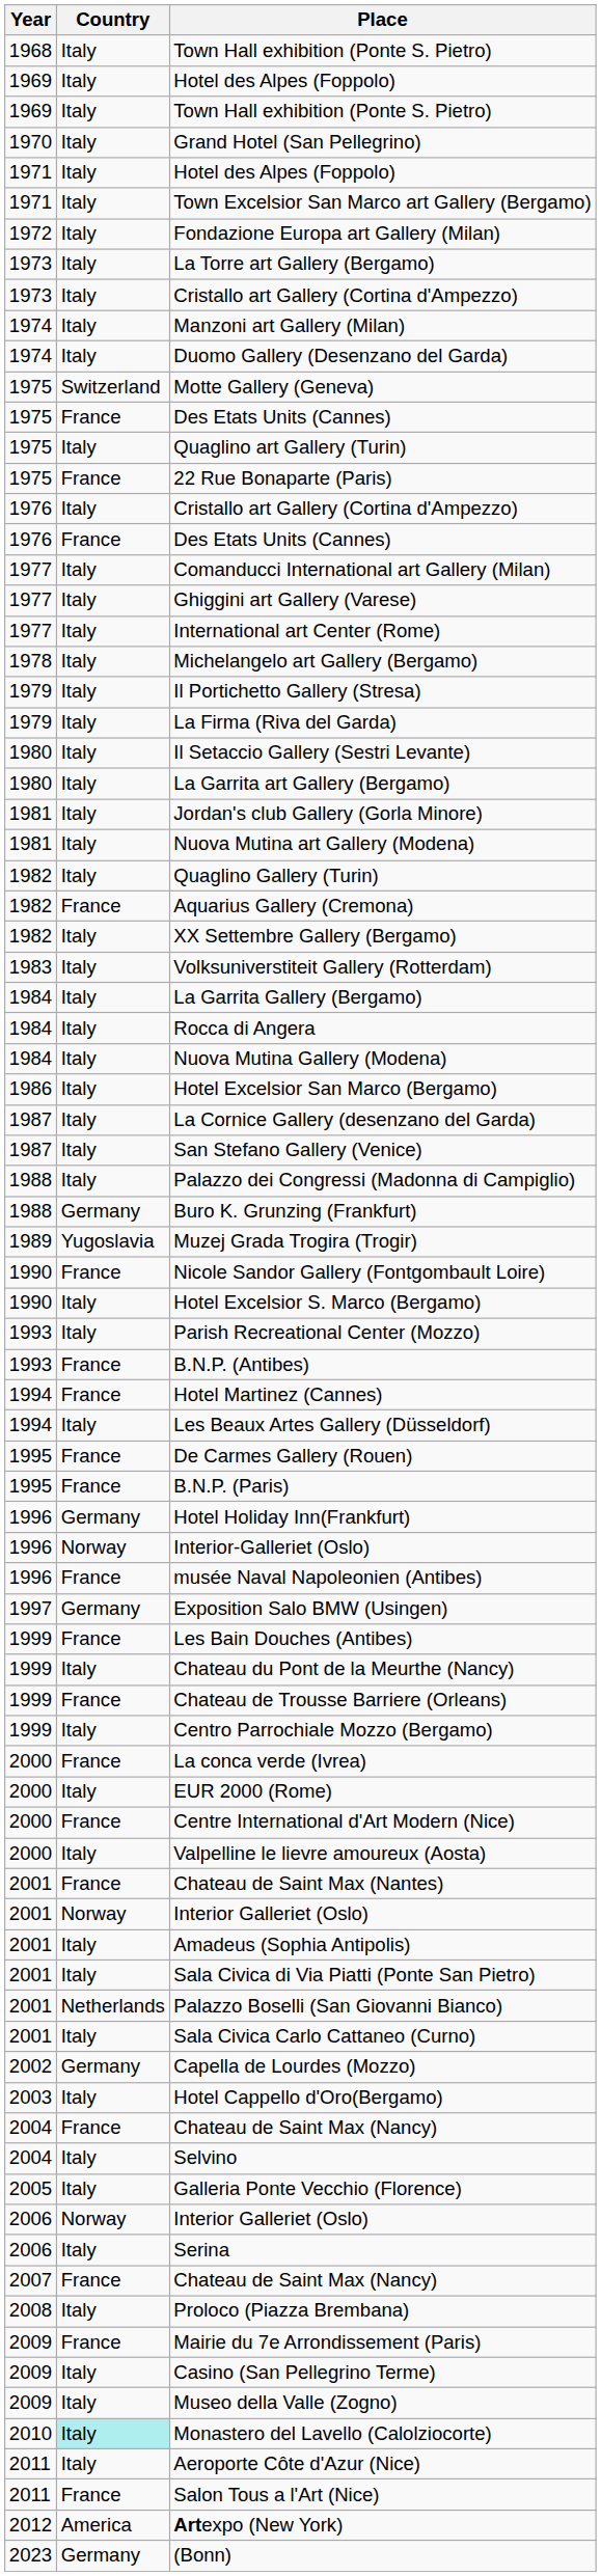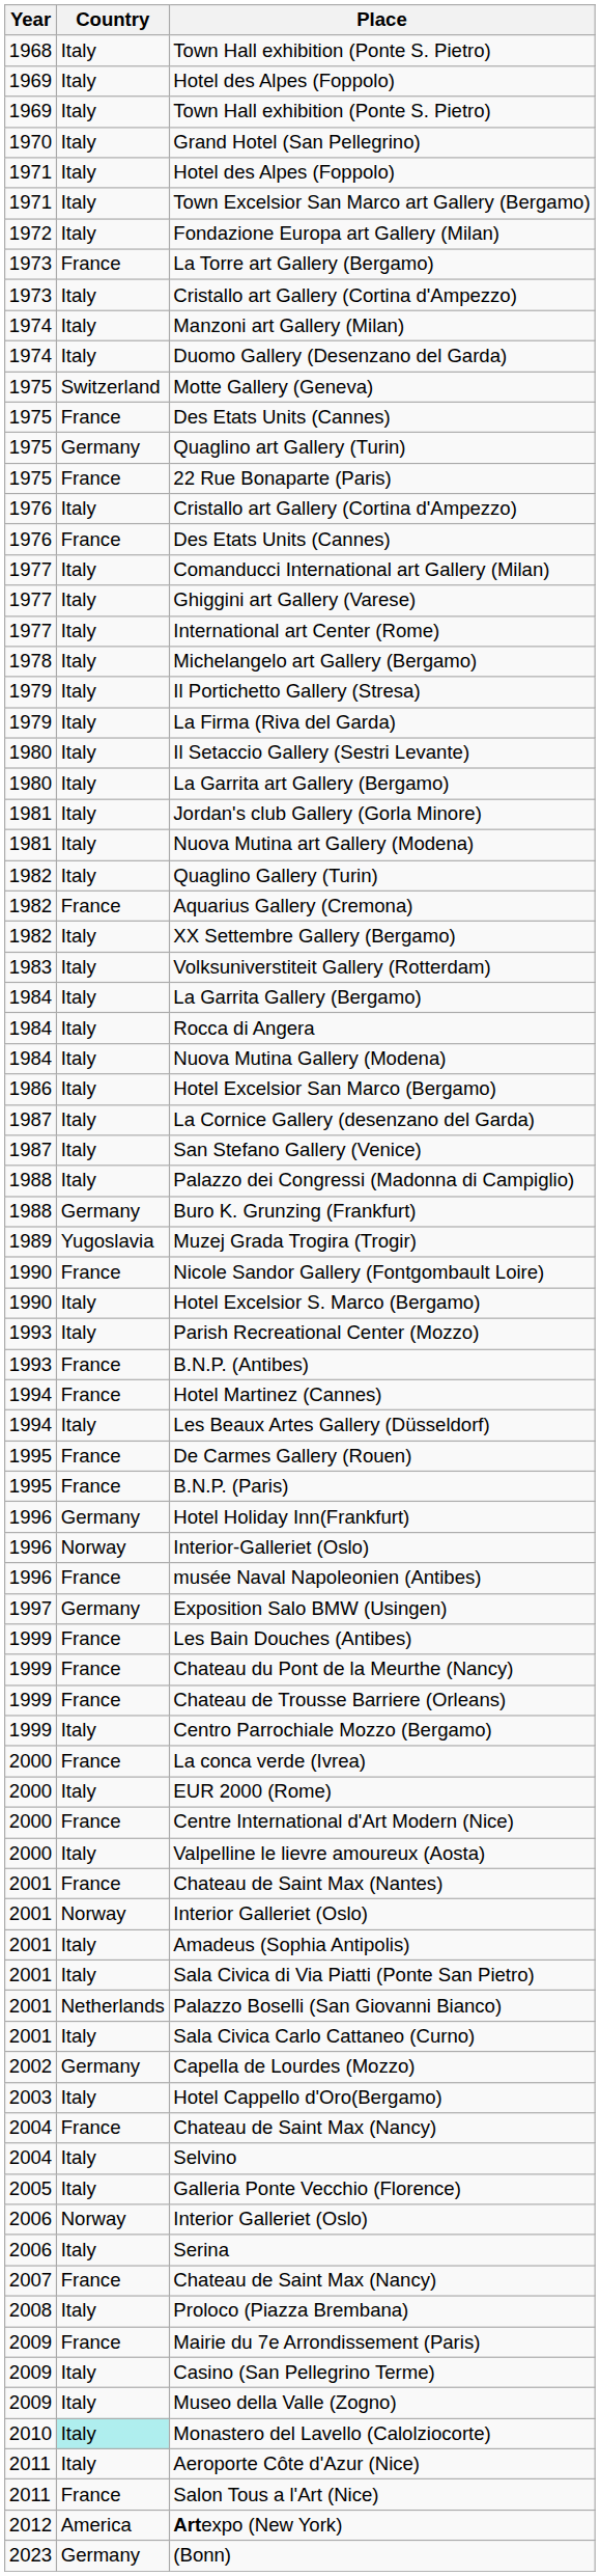La Torre art Gallery (Bergamo) | Country: Italy -> France
Quaglino art Gallery (Turin) | Country: Italy -> Germany
Chateau du Pont de la Meurthe (Nancy) | Country: Italy -> France
